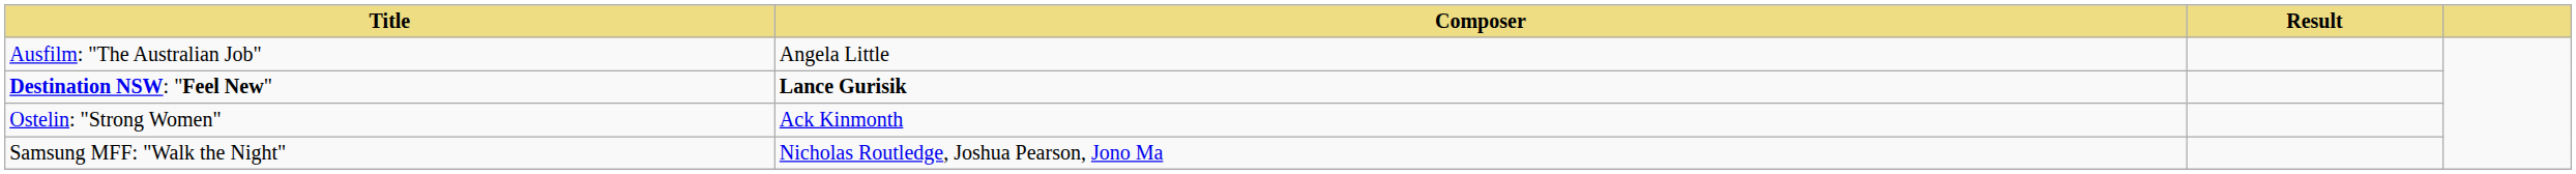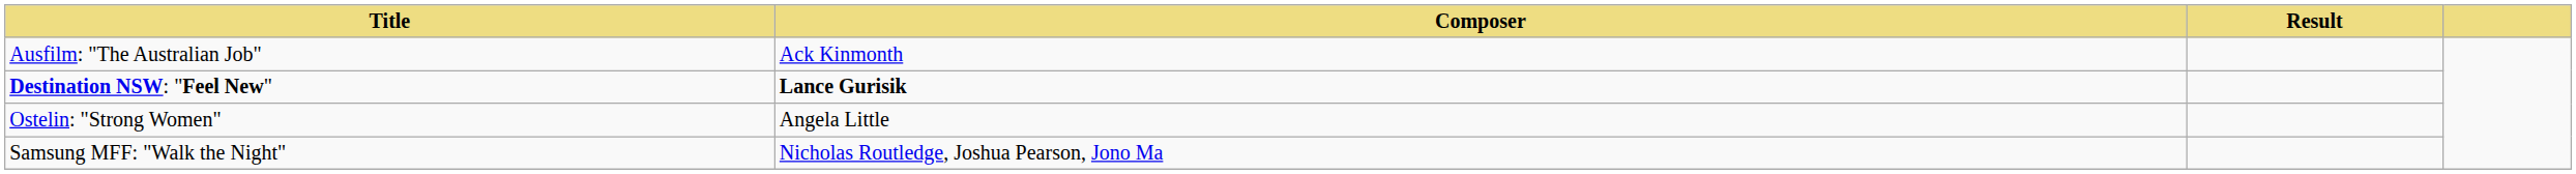Ausfilm: "The Australian Job" | Composer: Angela Little -> Ack Kinmonth
Ostelin: "Strong Women" | Composer: Ack Kinmonth -> Angela Little
